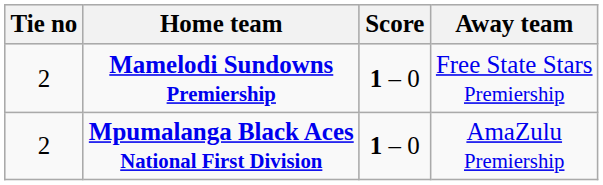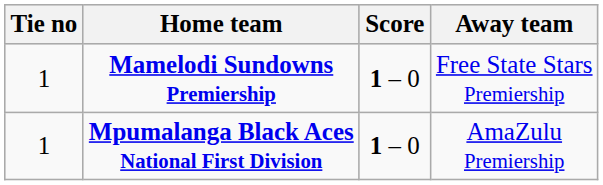Mamelodi Sundowns Premiership | Tie no: 2 -> 1
Mpumalanga Black Aces National First Division | Tie no: 2 -> 1
